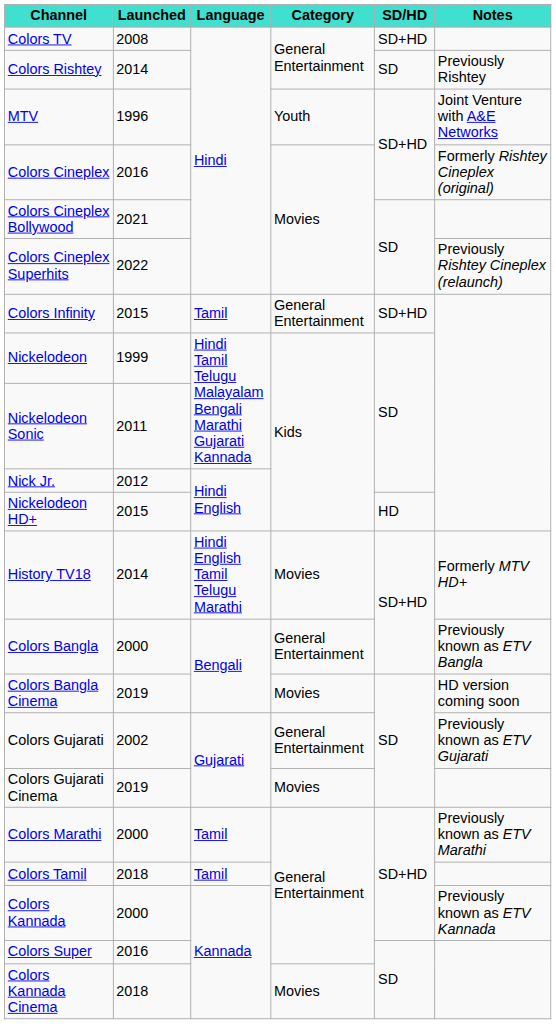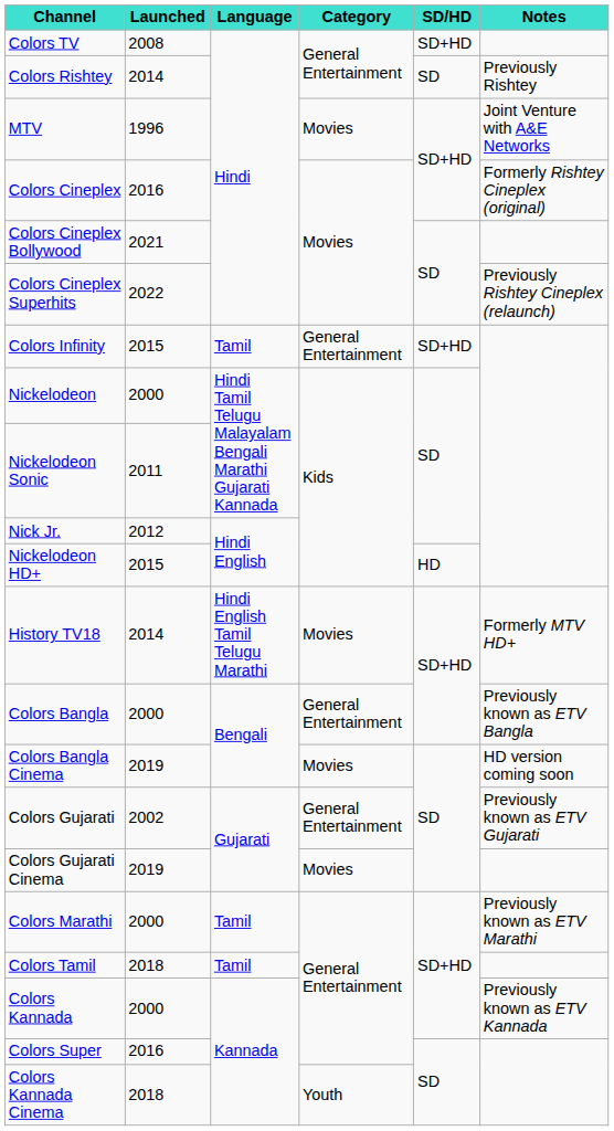MTV | Category: Youth -> Movies
Nickelodeon | Launched: 1999 -> 2000
Colors Kannada Cinema | Category: Movies -> Youth
